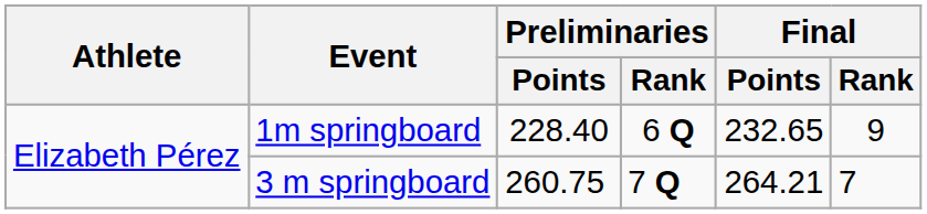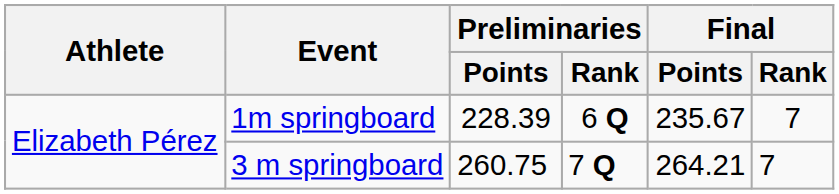1m springboard | Preliminaries / Points: 228.40 -> 228.39
1m springboard | Final / Points: 232.65 -> 235.67
1m springboard | Final / Rank: 9 -> 7
